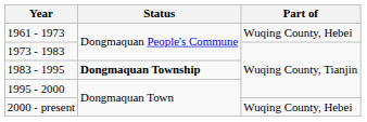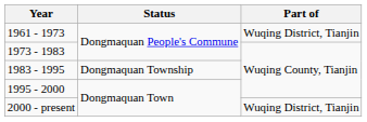1961 - 1973 | Part of: Wuqing County, Hebei -> Wuqing District, Tianjin
1983 - 1995 | Status: bold -> normal
2000 - present | Part of: Wuqing County, Hebei -> Wuqing District, Tianjin
